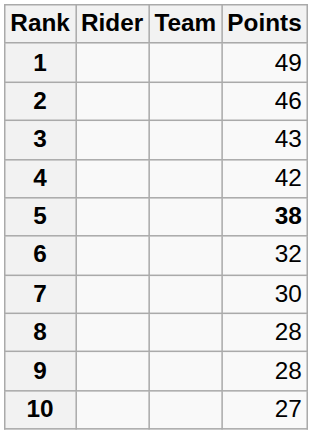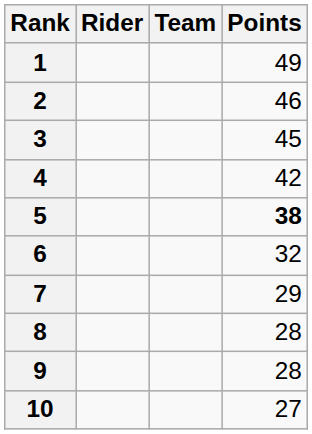3 | Points: 43 -> 45
7 | Points: 30 -> 29
